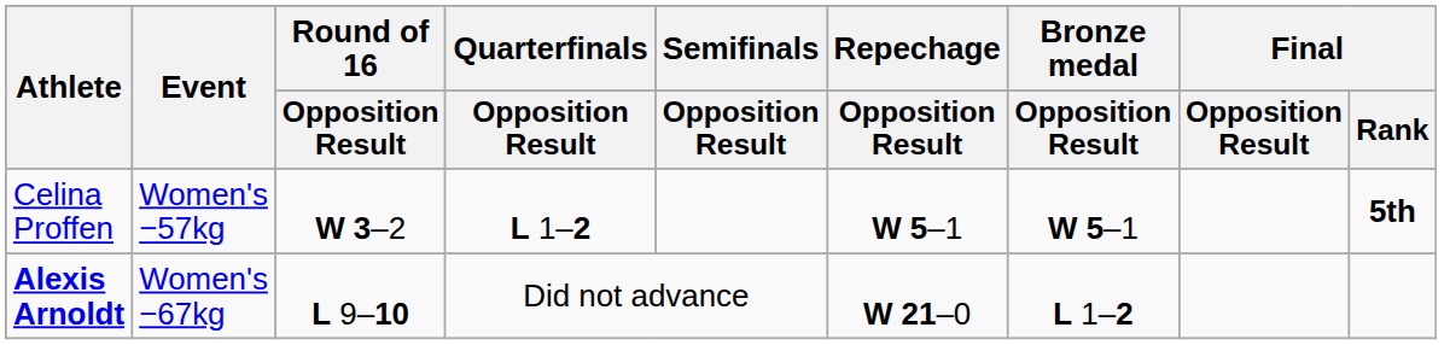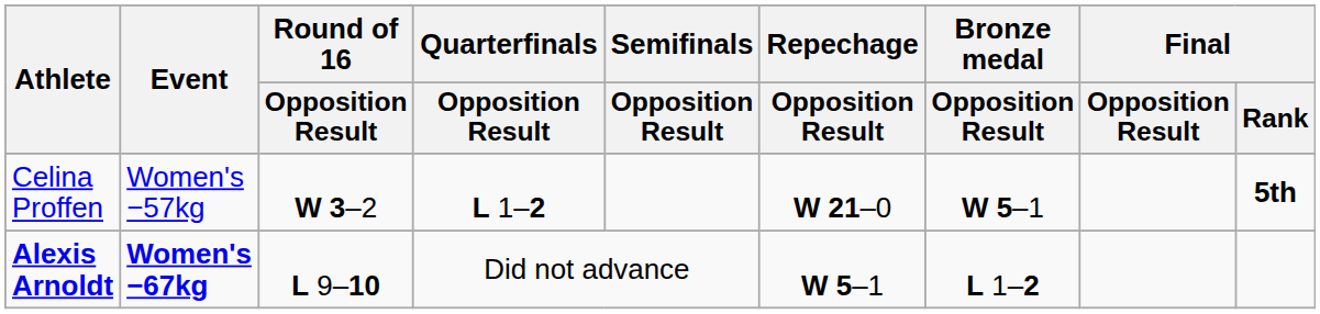Celina Proffen | Repechage / Opposition Result: W 5–1 -> W 21–0
Alexis Arnoldt | Event: normal -> bold
Alexis Arnoldt | Repechage / Opposition Result: W 21–0 -> W 5–1
